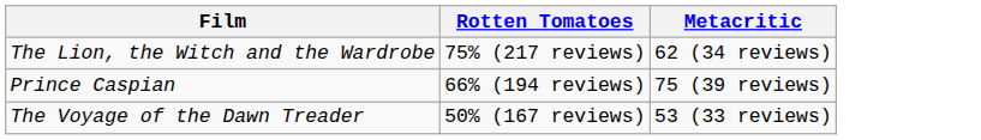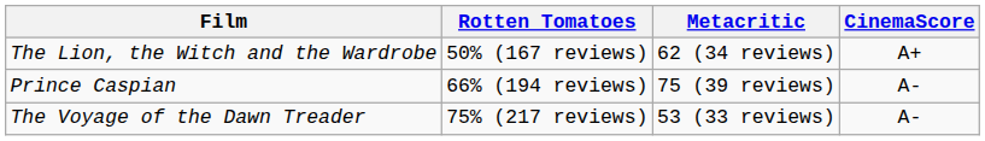+ column: CinemaScore | A+ | A- | A-
The Lion, the Witch and the Wardrobe | Rotten Tomatoes: 75% (217 reviews) -> 50% (167 reviews)
The Voyage of the Dawn Treader | Rotten Tomatoes: 50% (167 reviews) -> 75% (217 reviews)
